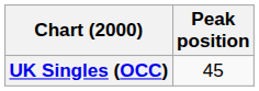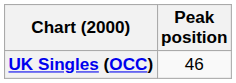UK Singles (OCC) | Peak position: 45 -> 46
